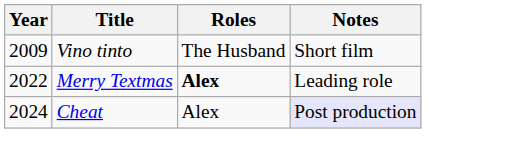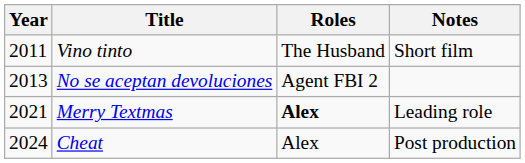Vino tinto | Year: 2009 -> 2011
+ row: 2013 | No se aceptan devoluciones | Agent FBI 2
Merry Textmas | Year: 2022 -> 2021
Cheat | Notes: lavender background -> no background
